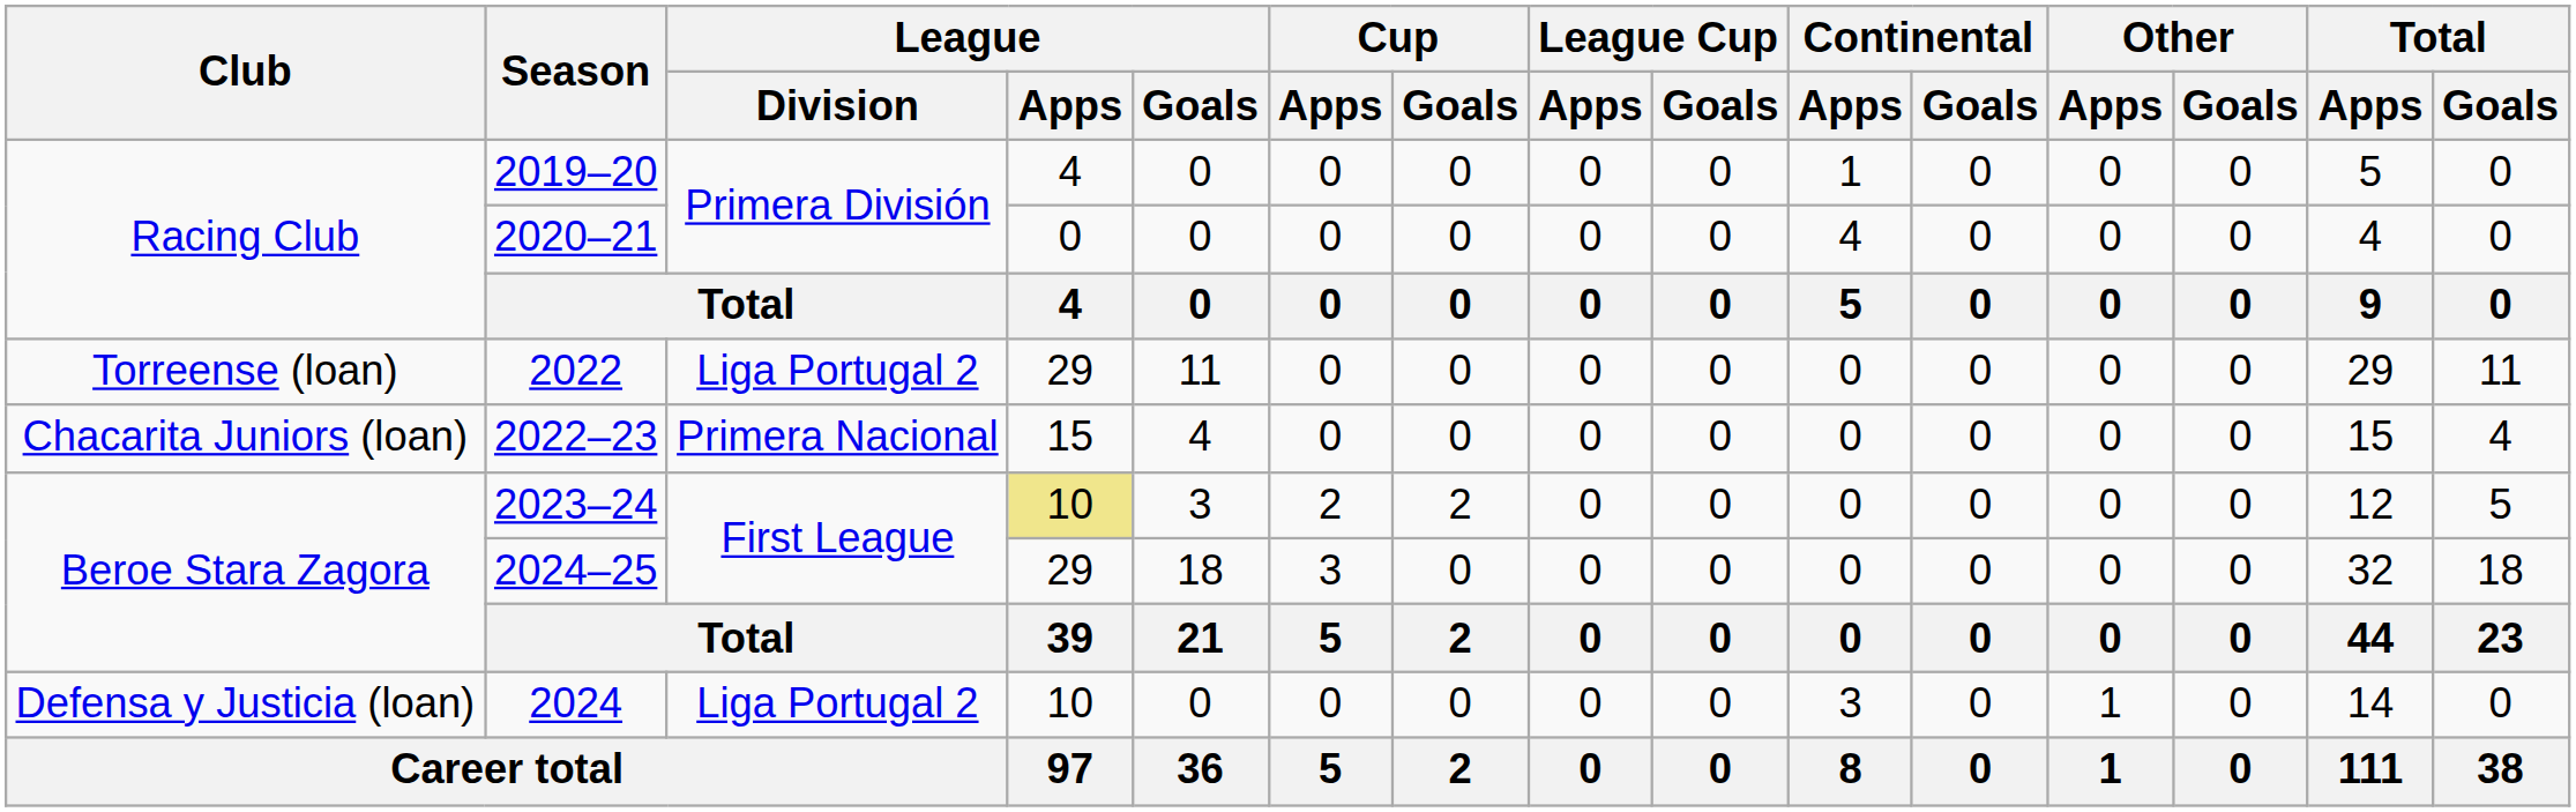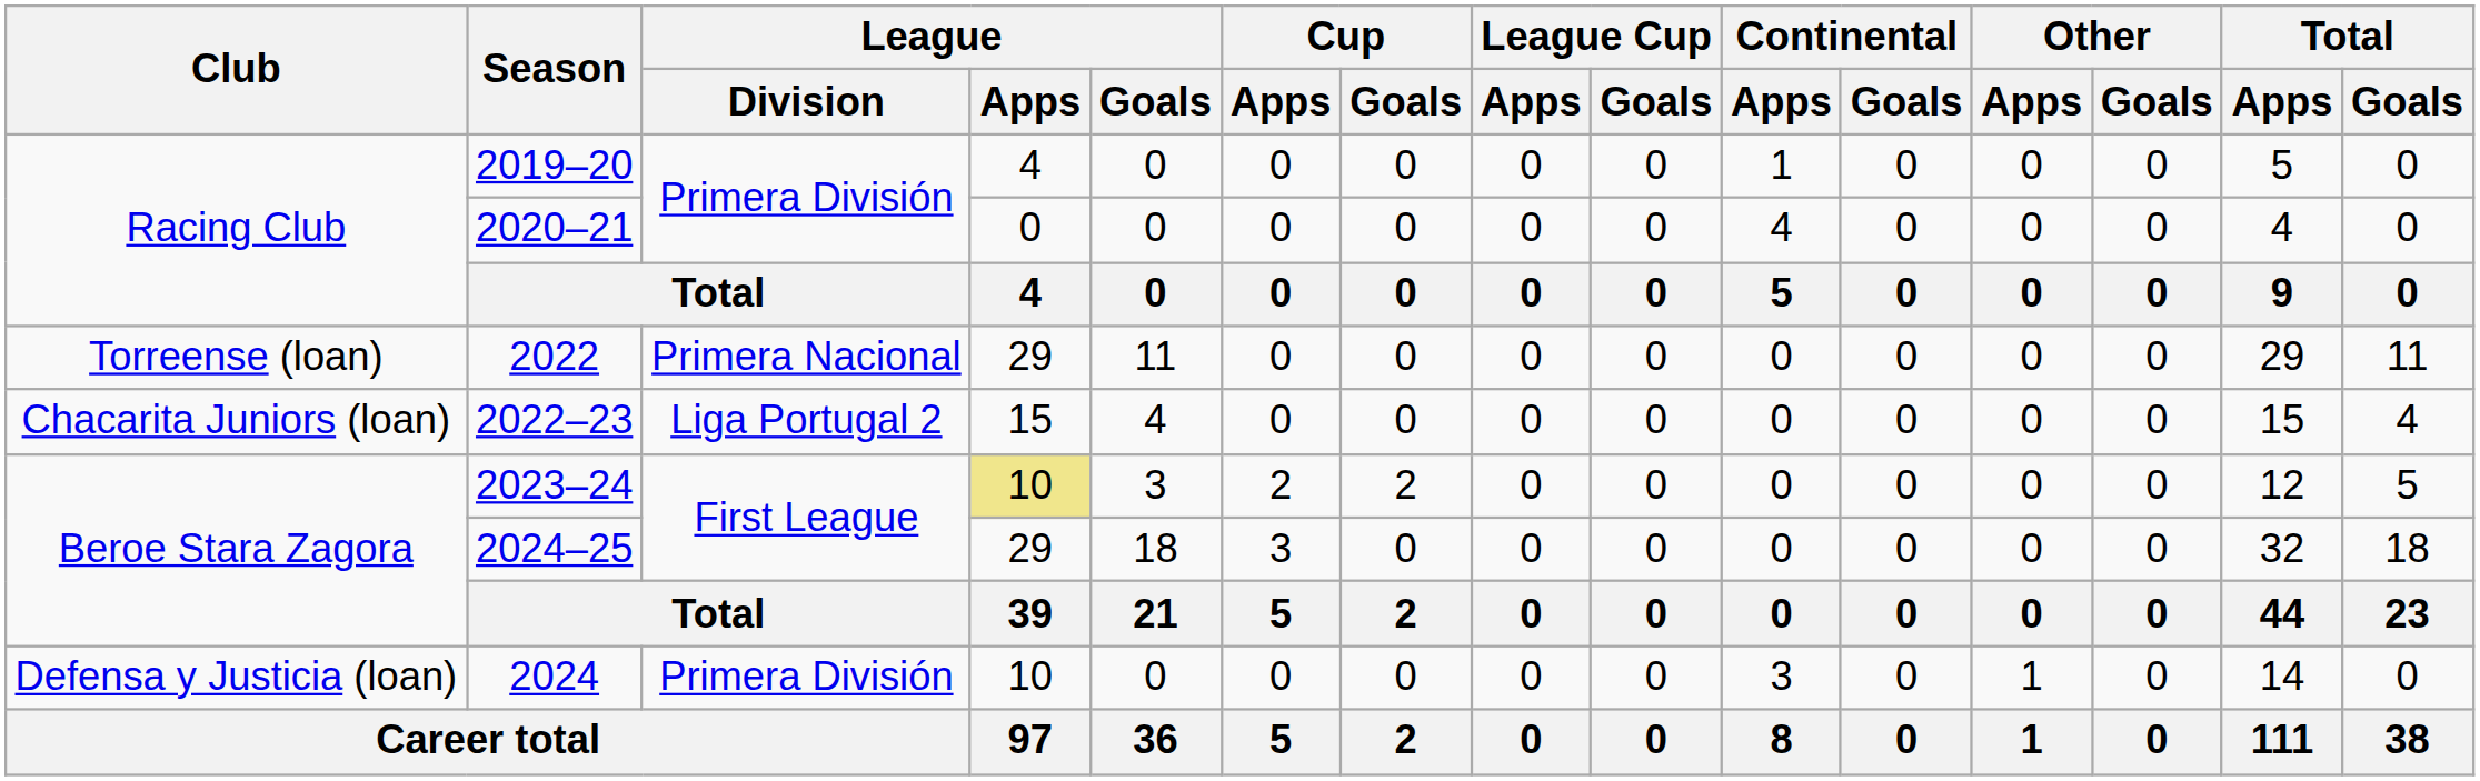2022 | League / Division: Liga Portugal 2 -> Primera Nacional
2022–23 | League / Division: Primera Nacional -> Liga Portugal 2
2024 | League / Division: Liga Portugal 2 -> Primera División
